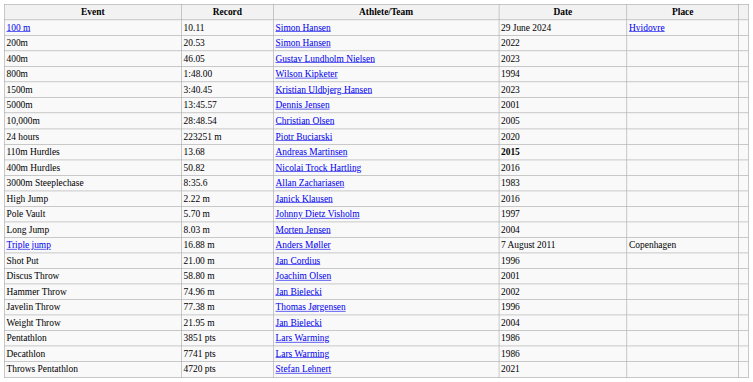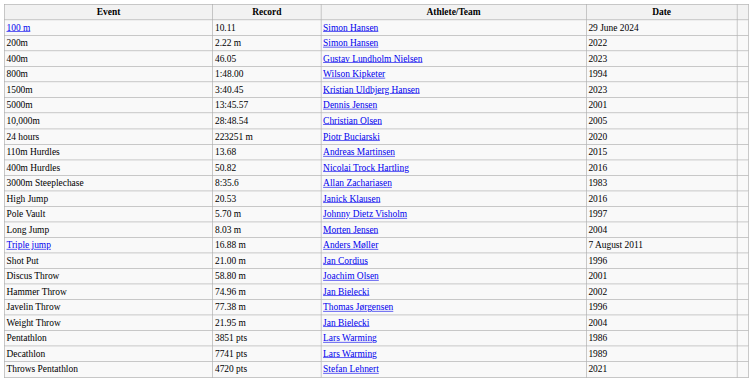- column: Place | Hvidovre | Copenhagen
200m | Record: 20.53 -> 2.22 m
110m Hurdles | Date: bold -> normal
High Jump | Record: 2.22 m -> 20.53
Decathlon | Date: 1986 -> 1989
